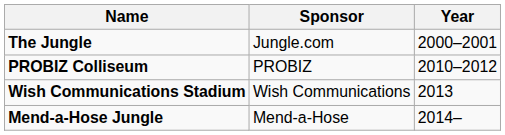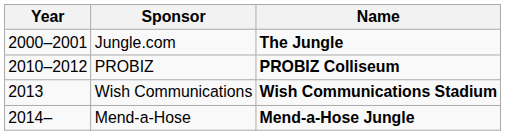columns swapped: Year <-> Name
